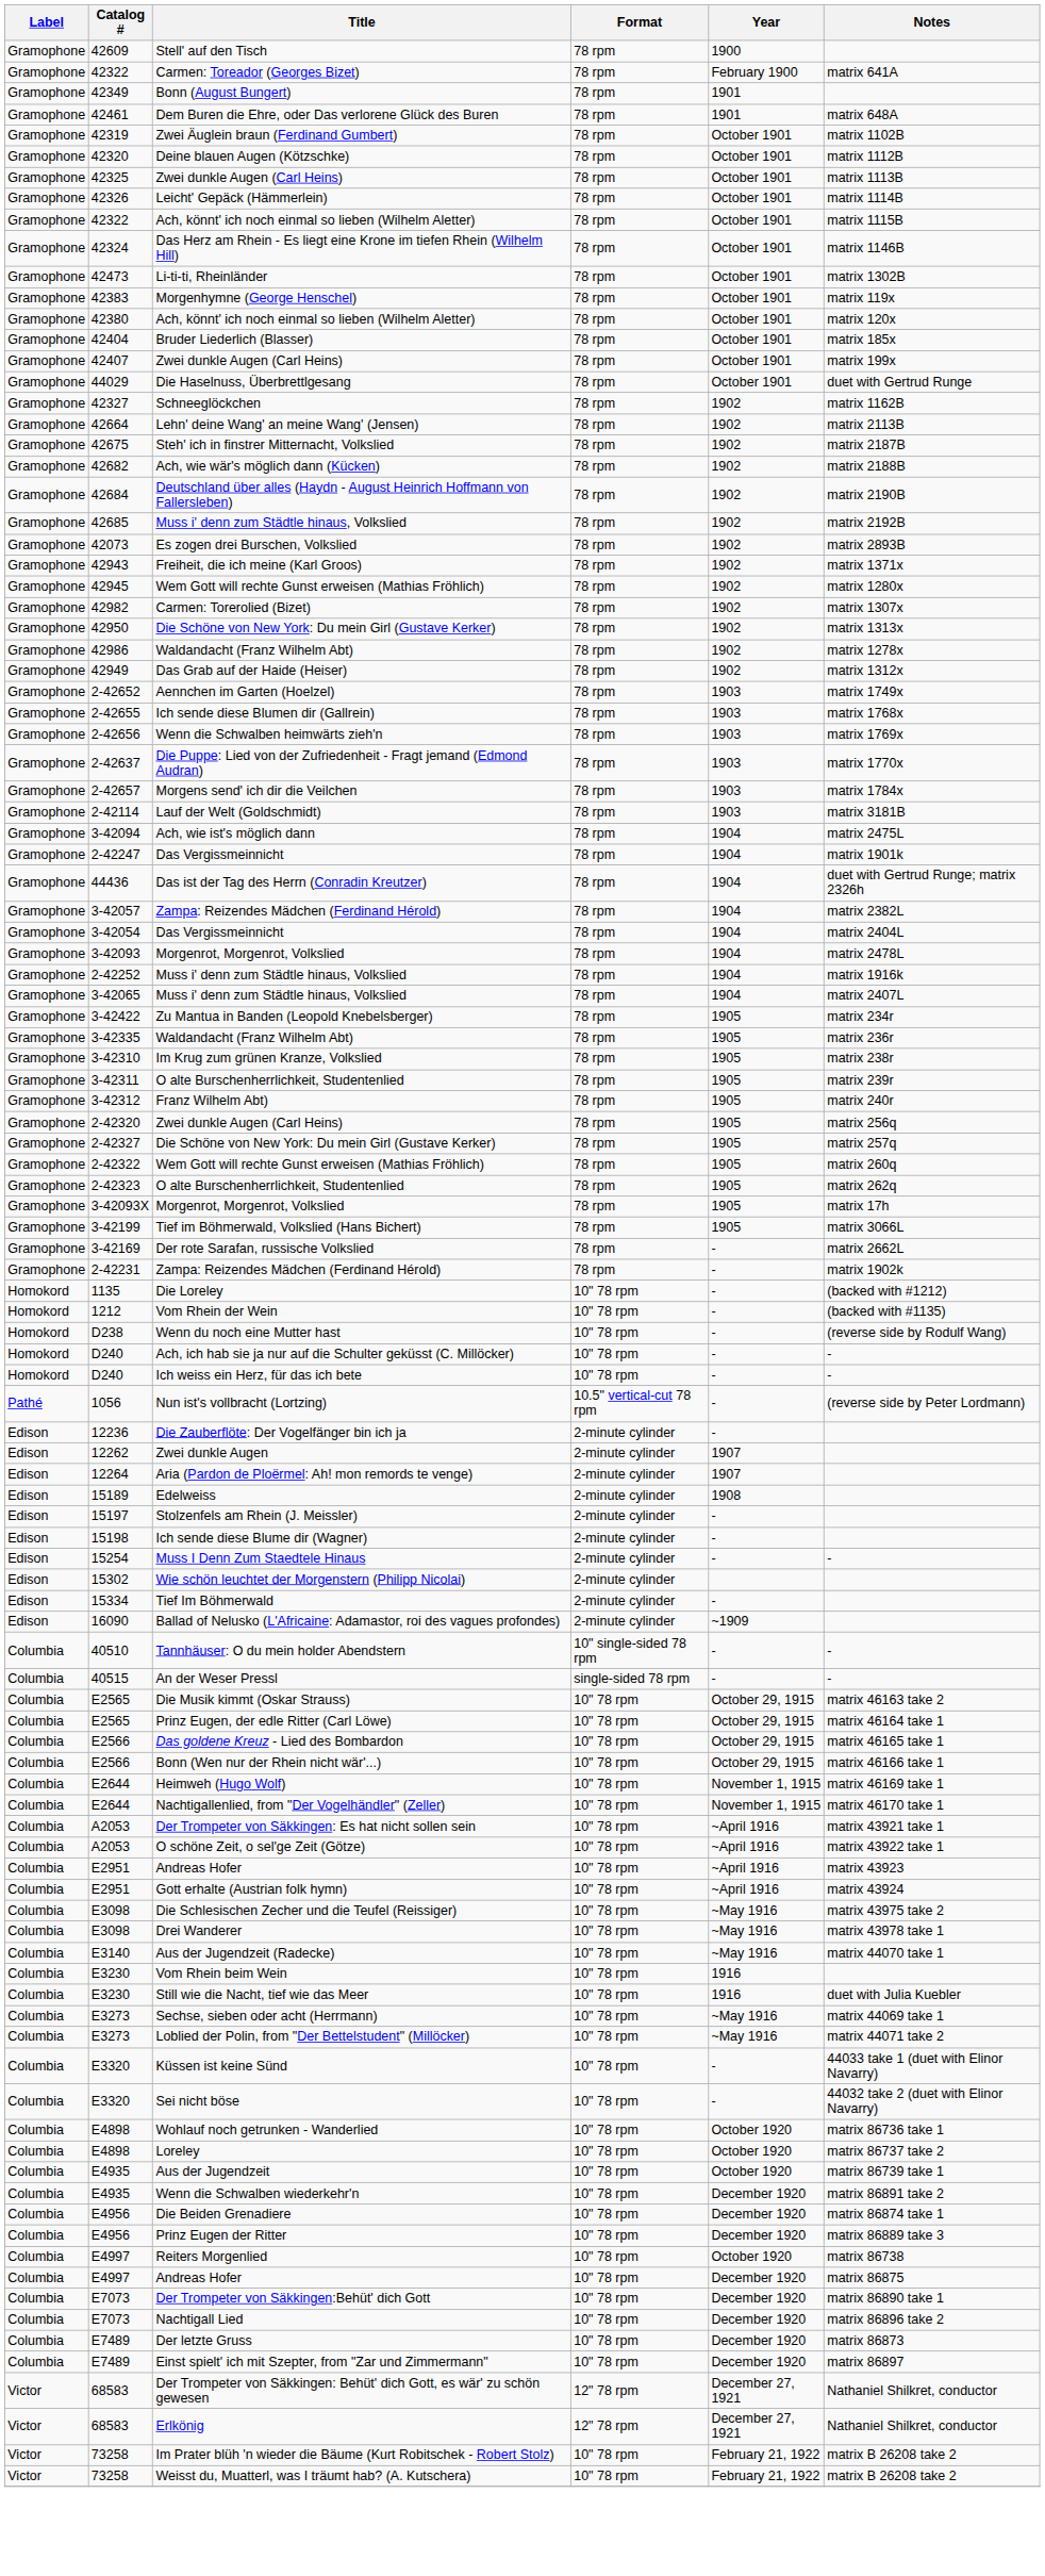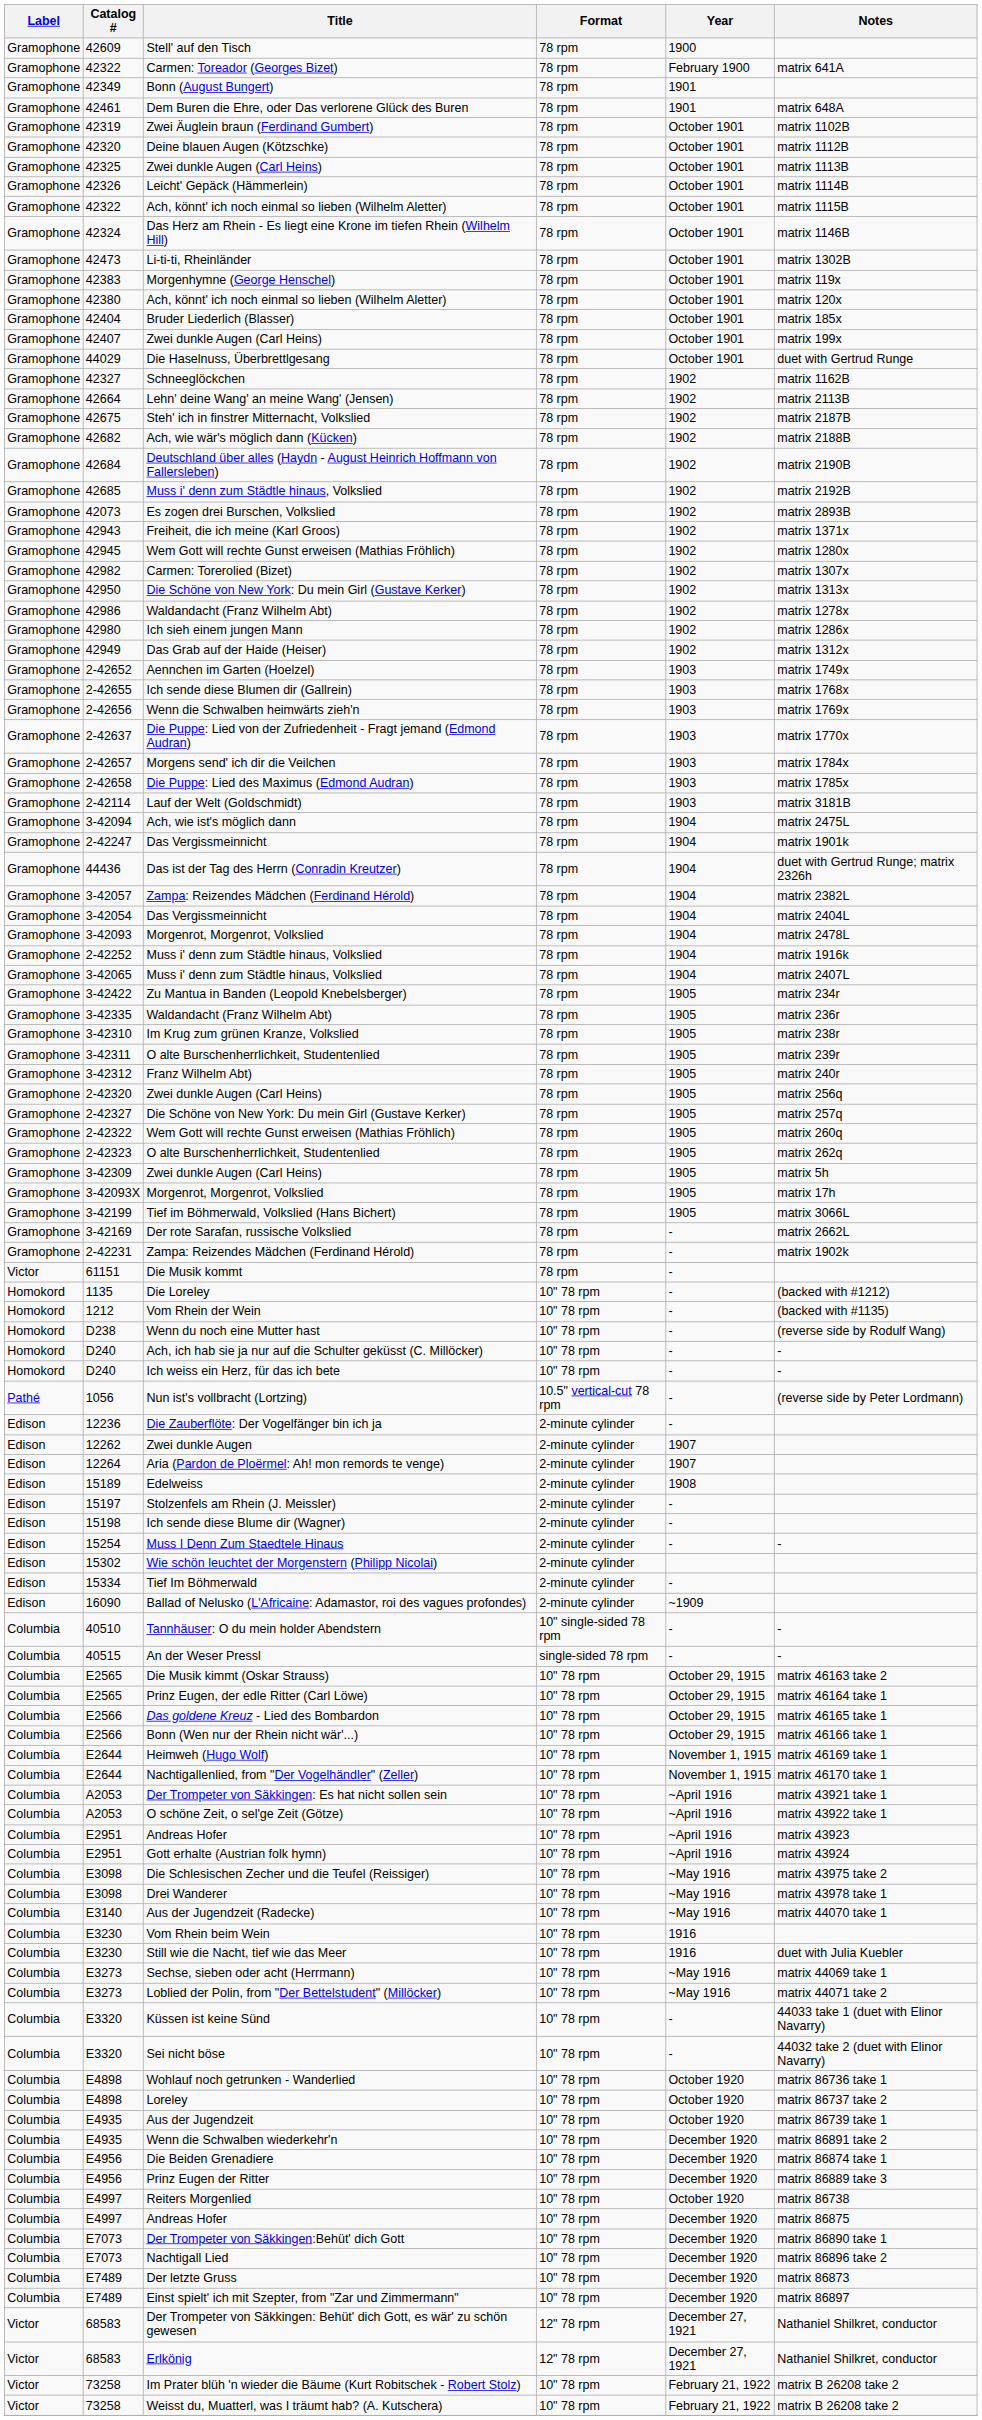+ row: Gramophone | 42980 | Ich sieh einem jungen Mann | 78 rpm | 1902 | matrix 1286x
+ row: Gramophone | 2-42658 | Die Puppe: Lied des Maximus (Edmond Audran) | 78 rpm | 1903 | matrix 1785x
+ row: Gramophone | 3-42309 | Zwei dunkle Augen (Carl Heins) | 78 rpm | 1905 | matrix 5h
+ row: Victor | 61151 | Die Musik kommt | 78 rpm | -
